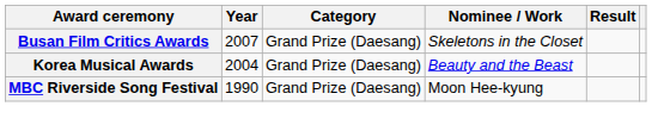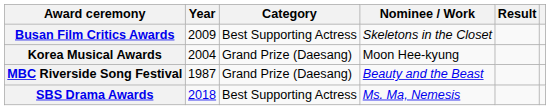Busan Film Critics Awards | Year: 2007 -> 2009
Busan Film Critics Awards | Category: Grand Prize (Daesang) -> Best Supporting Actress
Korea Musical Awards | Nominee / Work: Beauty and the Beast -> Moon Hee-kyung
MBC Riverside Song Festival | Year: 1990 -> 1987
MBC Riverside Song Festival | Nominee / Work: Moon Hee-kyung -> Beauty and the Beast
+ row: SBS Drama Awards | 2018 | Best Supporting Actress | Ms. Ma, Nemesis
